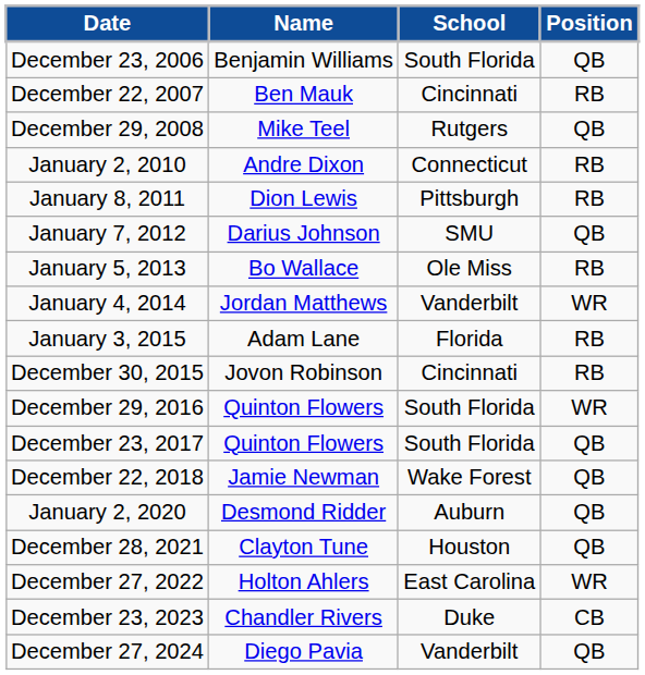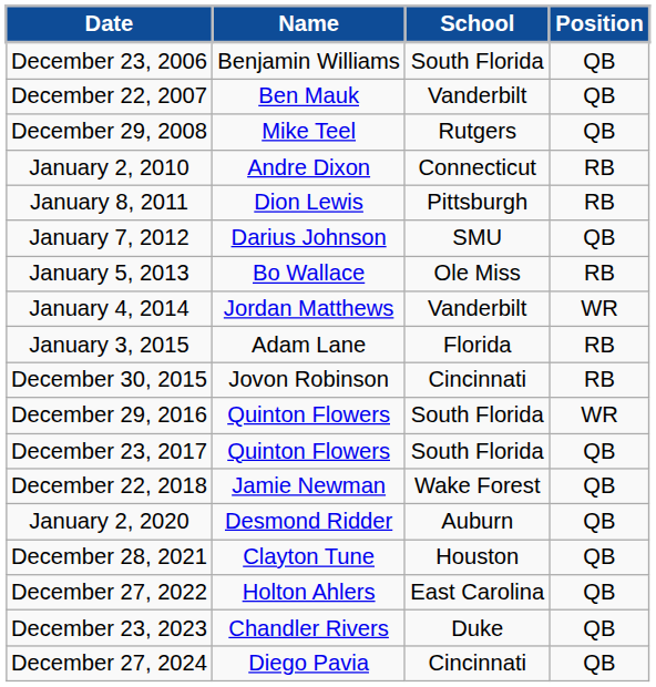December 22, 2007 | School: Cincinnati -> Vanderbilt
December 22, 2007 | Position: RB -> QB
December 27, 2022 | Position: WR -> QB
December 23, 2023 | Position: CB -> QB
December 27, 2024 | School: Vanderbilt -> Cincinnati
